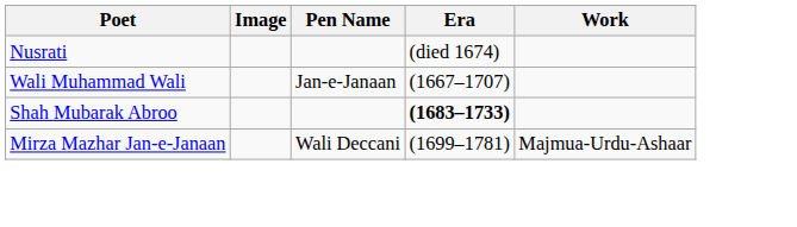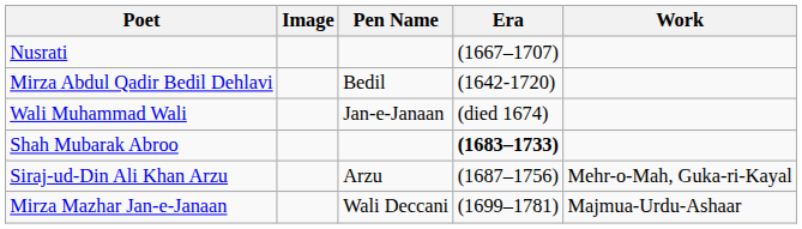Nusrati | Era: (died 1674) -> (1667–1707)
+ row: Mirza Abdul Qadir Bedil Dehlavi | Bedil | (1642-1720)
Wali Muhammad Wali | Era: (1667–1707) -> (died 1674)
+ row: Siraj-ud-Din Ali Khan Arzu | Arzu | (1687–1756) | Mehr-o-Mah, Guka-ri-Kayal
